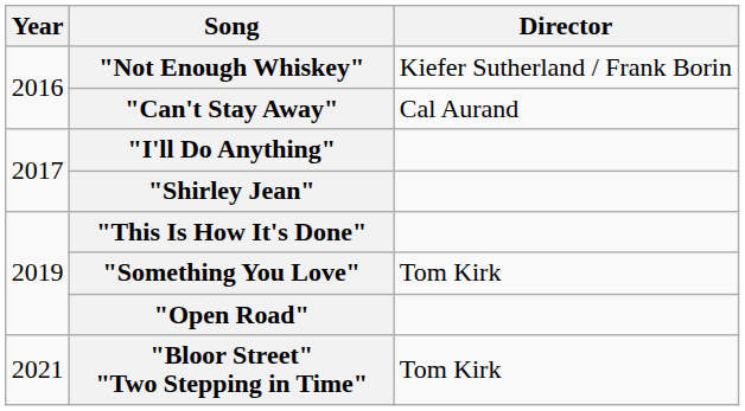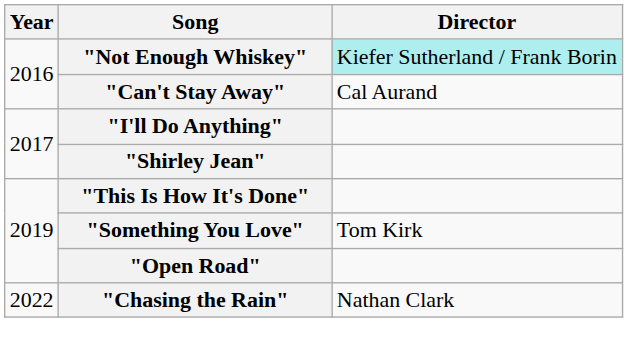"Not Enough Whiskey" | Director: no background -> paleturquoise background
- row: 2021 | "Bloor Street" "Two Stepping in Time" | Tom Kirk
+ row: 2022 | "Chasing the Rain" | Nathan Clark
